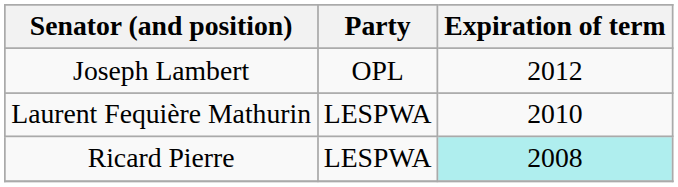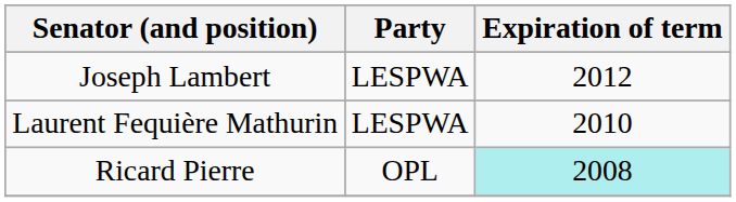Joseph Lambert | Party: OPL -> LESPWA
Ricard Pierre | Party: LESPWA -> OPL
